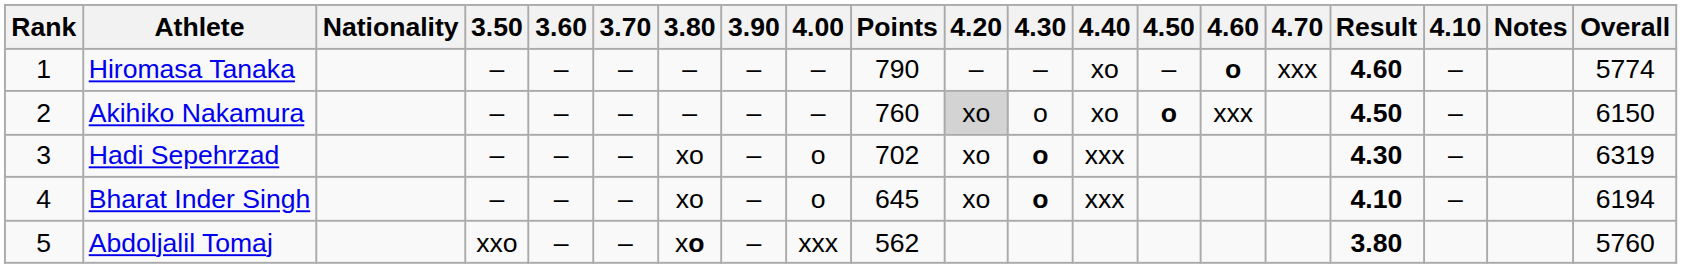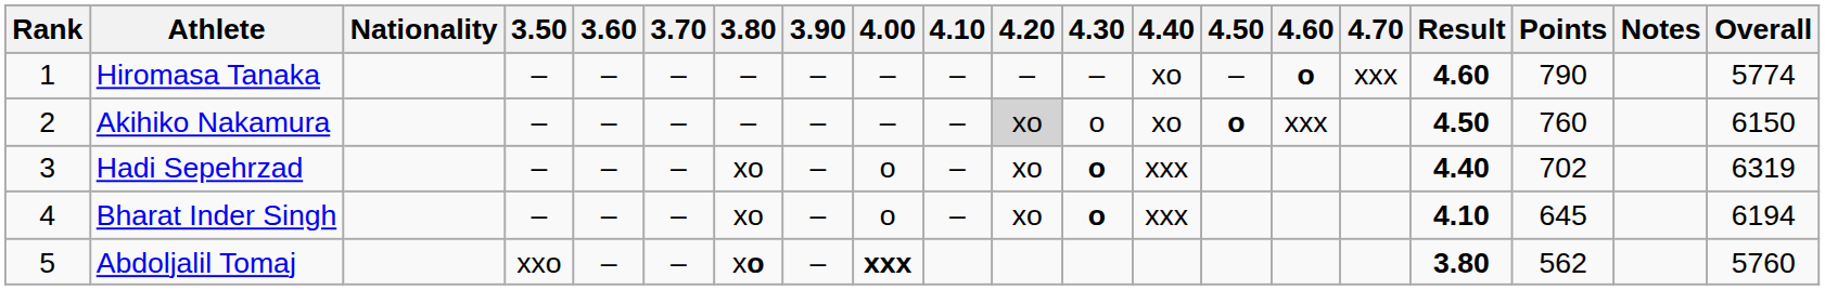columns swapped: 4.10 <-> Points
Hadi Sepehrzad | Result: 4.30 -> 4.40
Abdoljalil Tomaj | 4.00: normal -> bold
